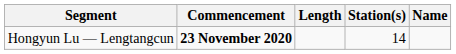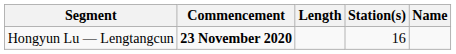Hongyun Lu — Lengtangcun | Station(s): 14 -> 16
